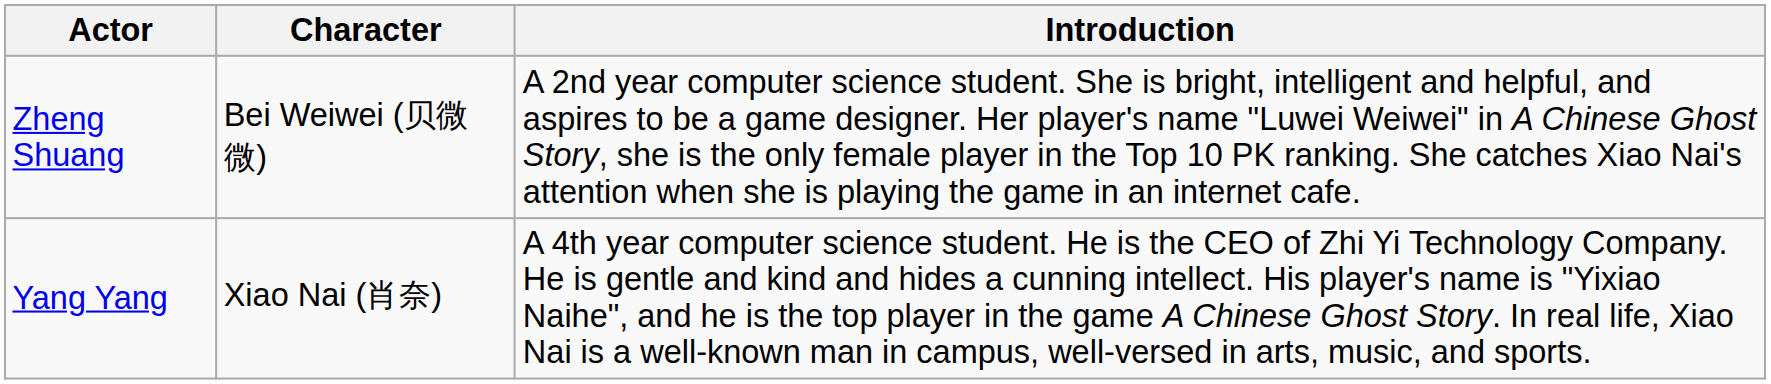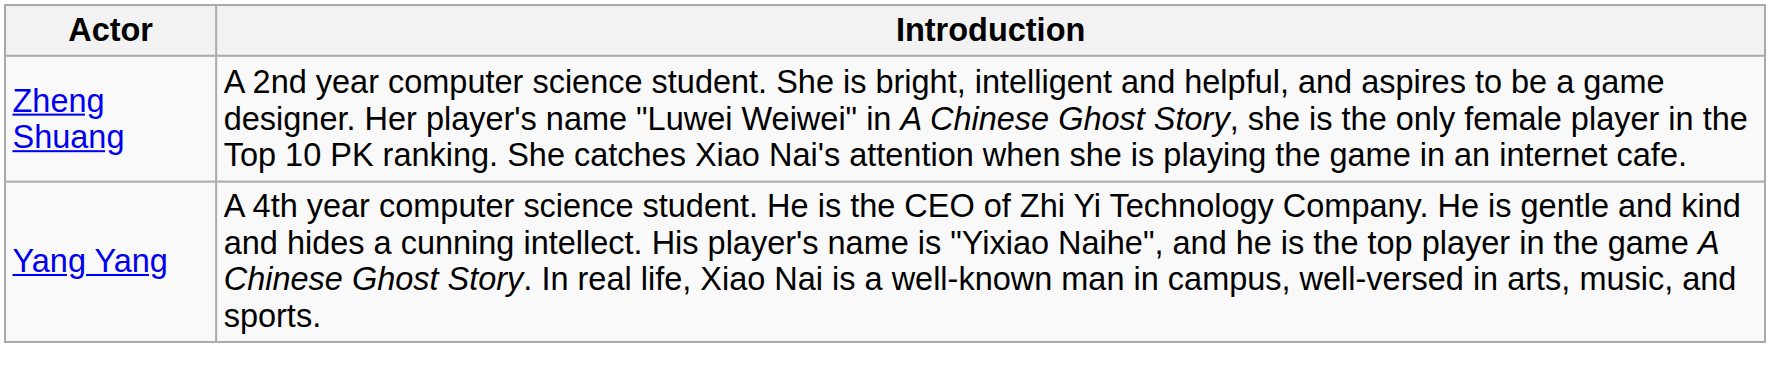- column: Character | Bei Weiwei (贝微微) | Xiao Nai (肖奈)
